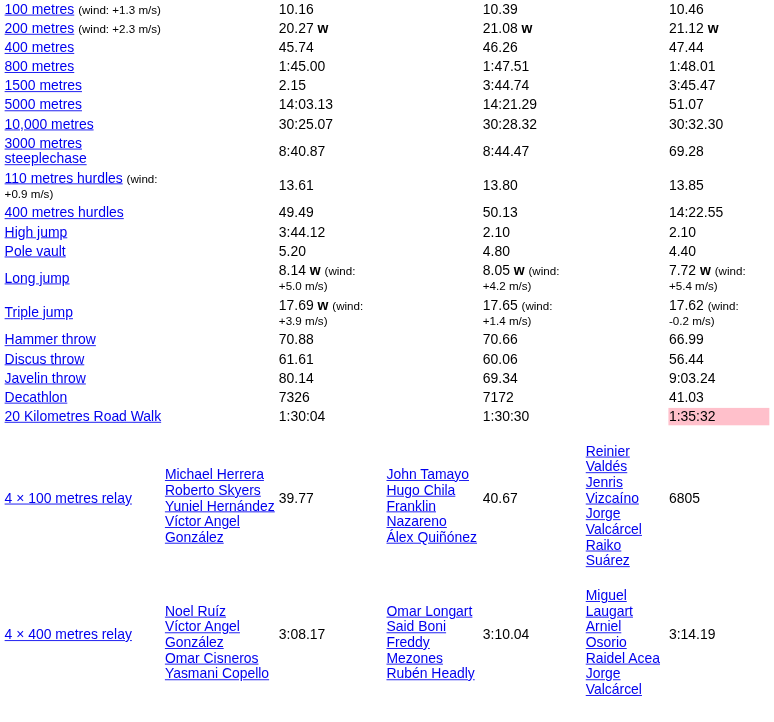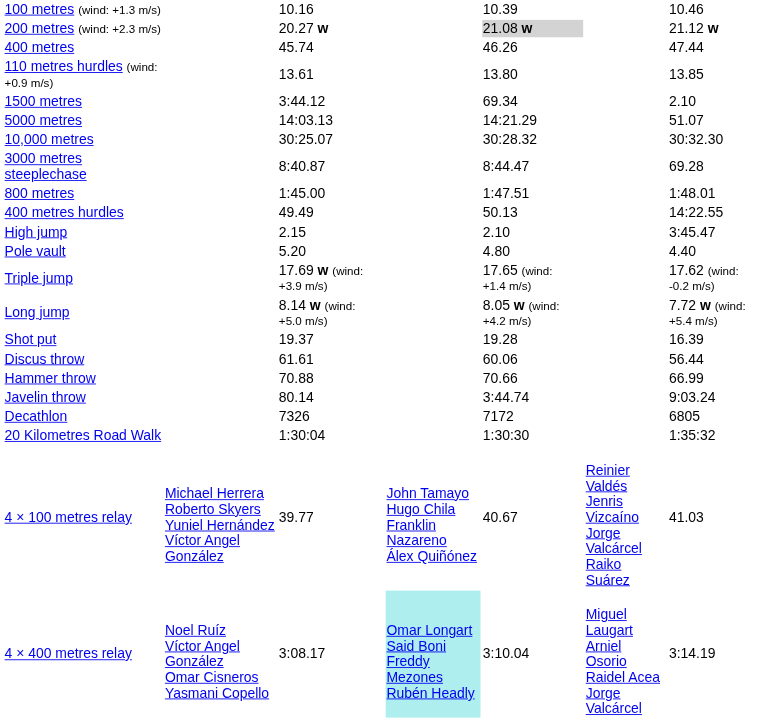200 metres (wind: +2.3 m/s) | column 5: no background -> lightgrey background
rows swapped: 800 metres <-> 110 metres hurdles (wind: +0.9 m/s)
1500 metres | column 3: 2.15 -> 3:44.12
1500 metres | column 5: 3:44.74 -> 69.34
1500 metres | column 7: 3:45.47 -> 2.10
High jump | column 3: 3:44.12 -> 2.15
High jump | column 7: 2.10 -> 3:45.47
rows swapped: Long jump <-> Triple jump
+ row: Shot put | 19.37 | 19.28 | 16.39
rows swapped: Discus throw <-> Hammer throw
Javelin throw | column 5: 69.34 -> 3:44.74
Decathlon | column 7: 41.03 -> 6805
20 Kilometres Road Walk | column 7: pink background -> no background
4 × 100 metres relay | column 7: 6805 -> 41.03
4 × 400 metres relay | column 4: no background -> paleturquoise background
